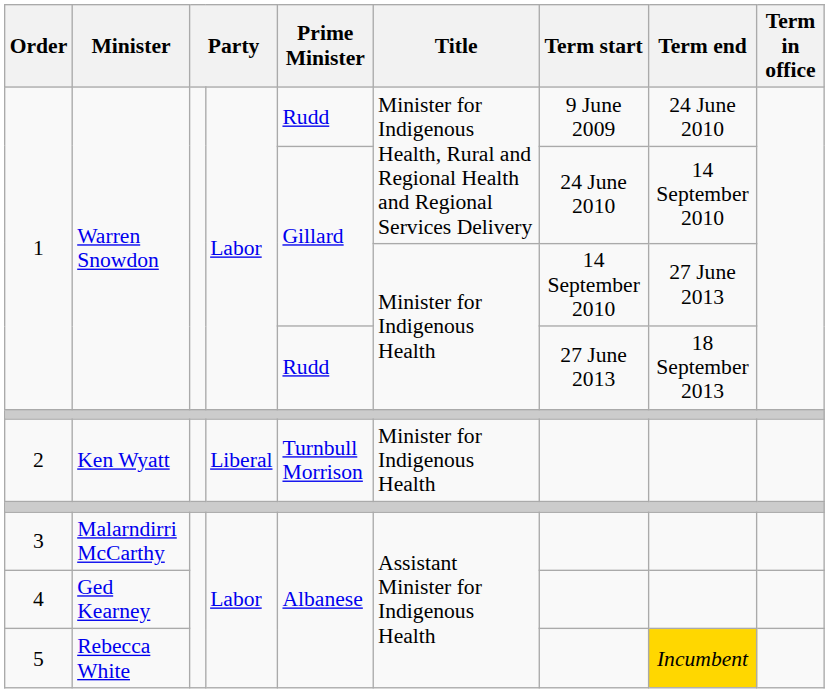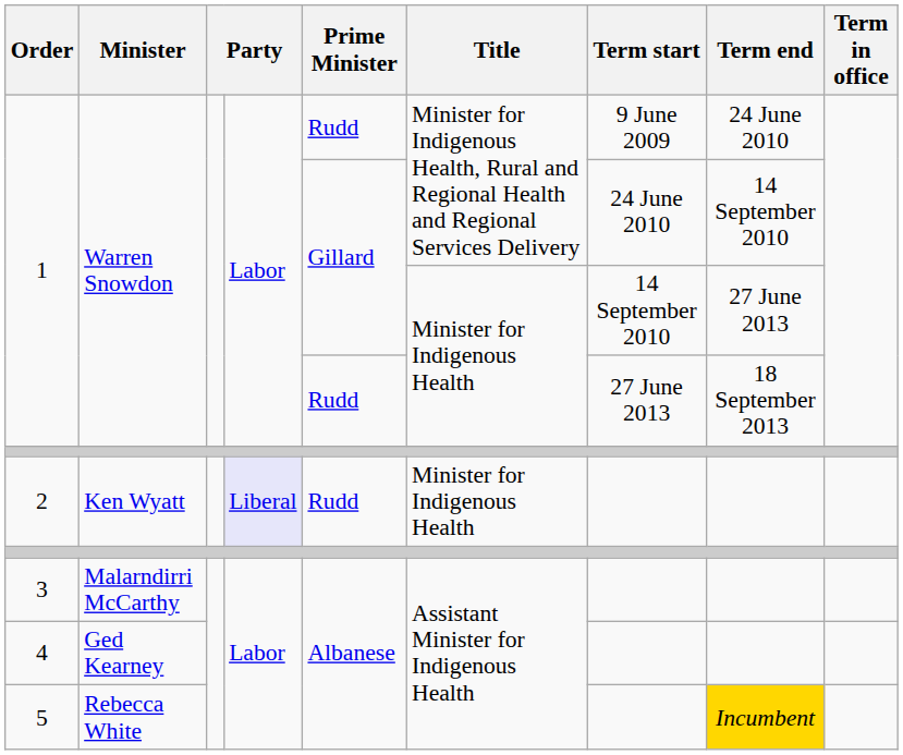2 | column 4: no background -> lavender background
2 | Prime Minister: Turnbull Morrison -> Rudd
